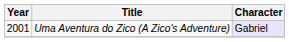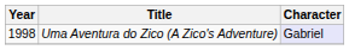Uma Aventura do Zico (A Zico's Adventure) | Year: 2001 -> 1998
